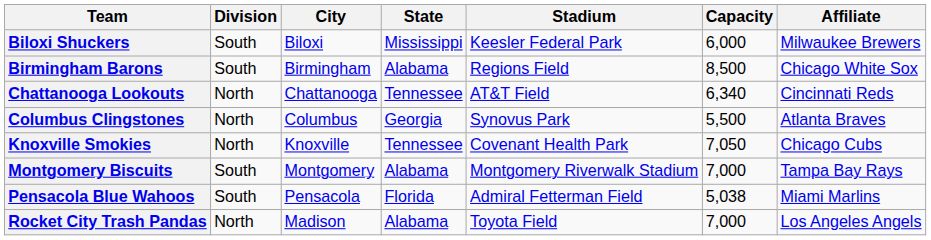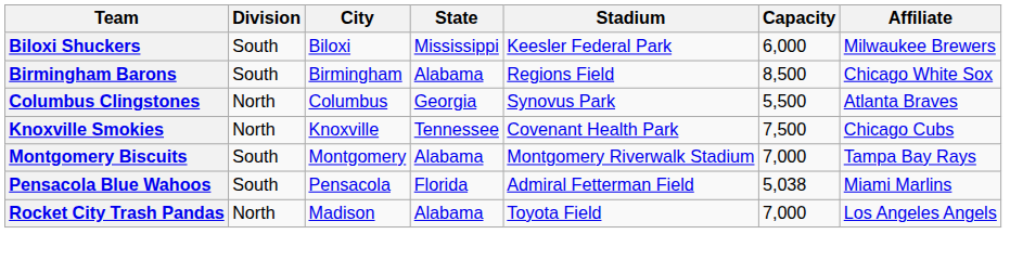- row: Chattanooga Lookouts | North | Chattanooga | Tennessee | AT&T Field | 6,340 | Cincinnati Reds
Knoxville Smokies | Capacity: 7,050 -> 7,500
